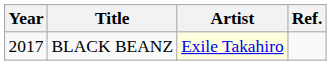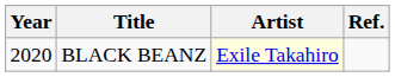BLACK BEANZ | Year: 2017 -> 2020
